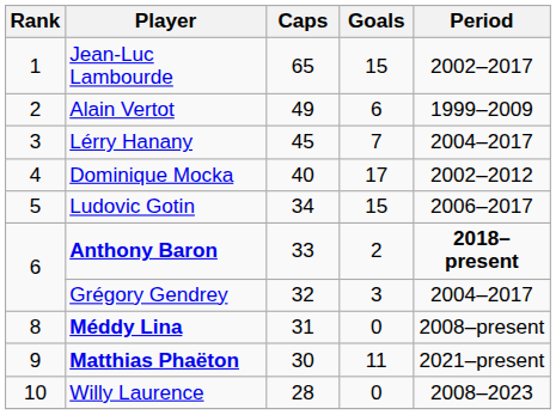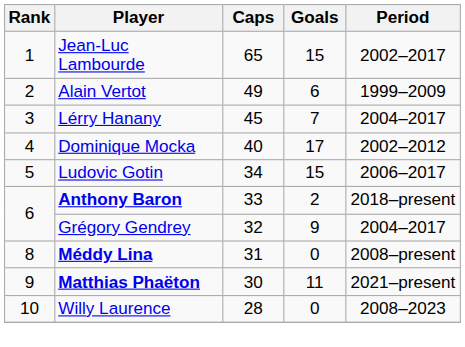Anthony Baron | Period: bold -> normal
Grégory Gendrey | Goals: 3 -> 9
